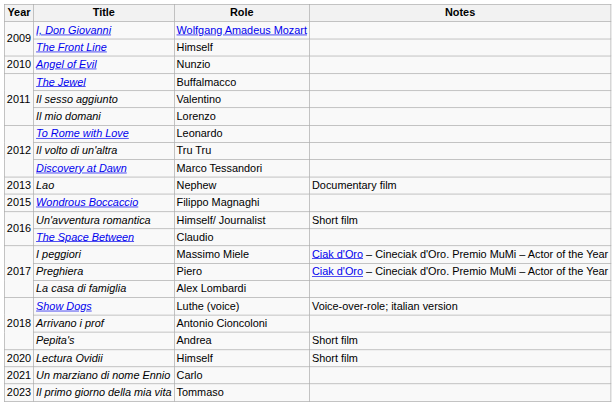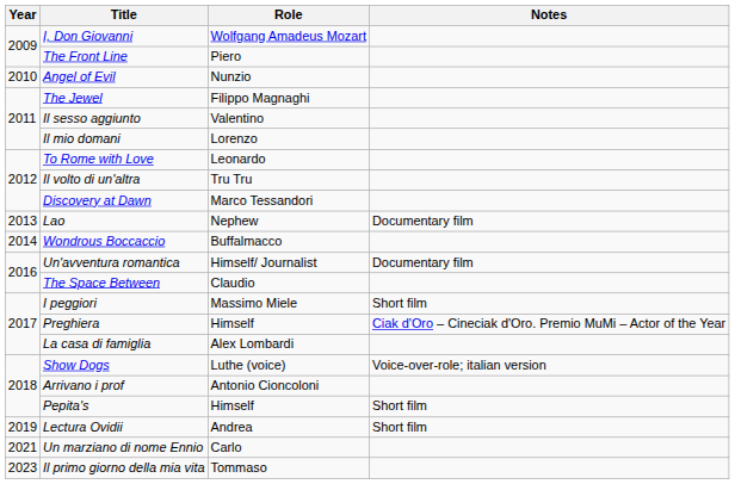The Front Line | Role: Himself -> Piero
The Jewel | Role: Buffalmacco -> Filippo Magnaghi
Wondrous Boccaccio | Year: 2015 -> 2014
Wondrous Boccaccio | Role: Filippo Magnaghi -> Buffalmacco
Un'avventura romantica | Notes: Short film -> Documentary film
I peggiori | Notes: Ciak d'Oro – Cineciak d'Oro. Premio MuMi – Actor of the Year -> Short film
Preghiera | Role: Piero -> Himself
Pepita's | Role: Andrea -> Himself
Lectura Ovidii | Year: 2020 -> 2019
Lectura Ovidii | Role: Himself -> Andrea
